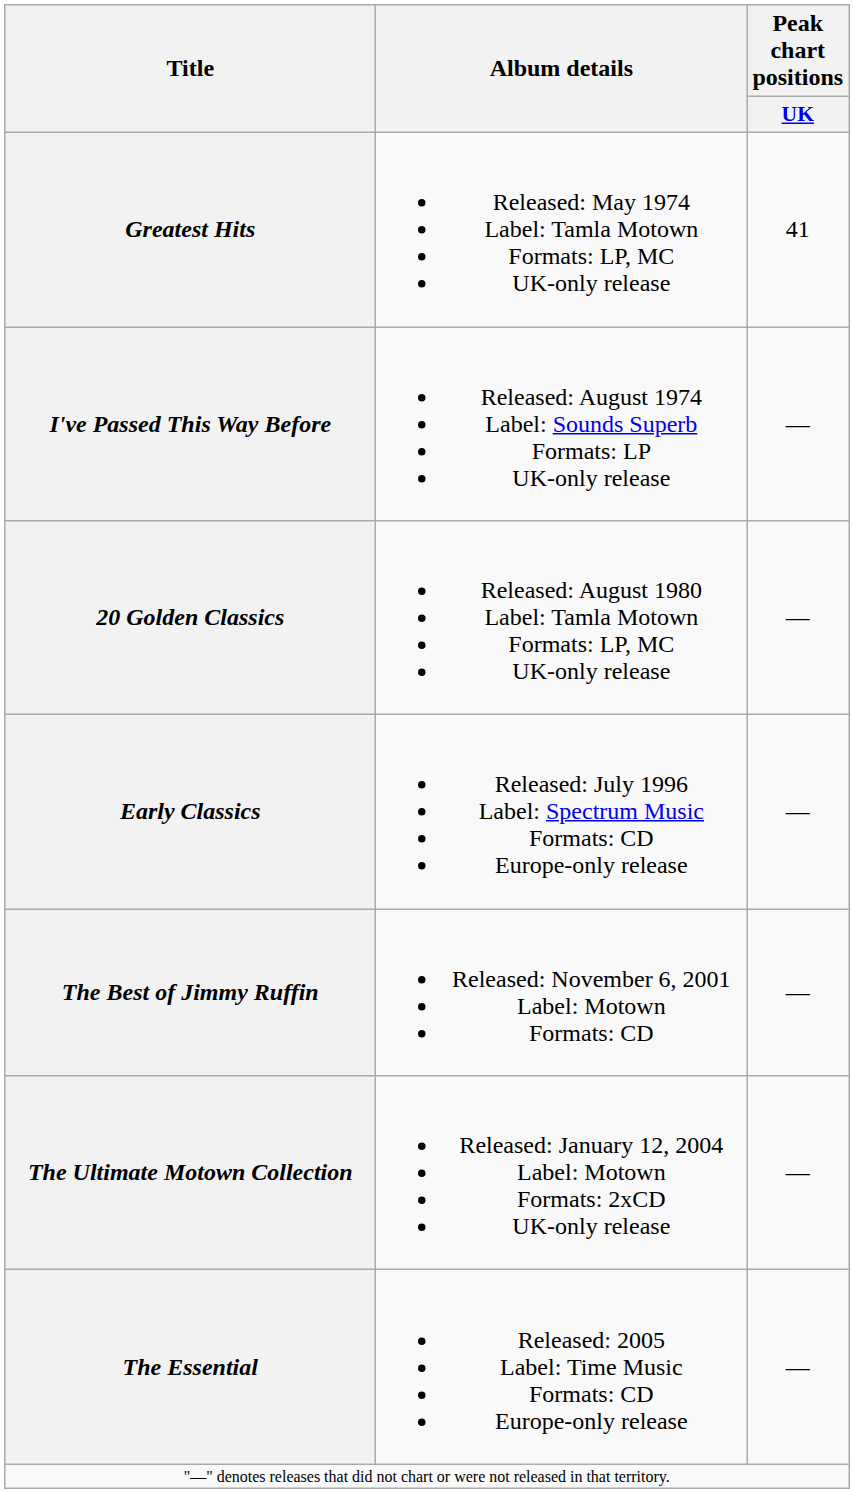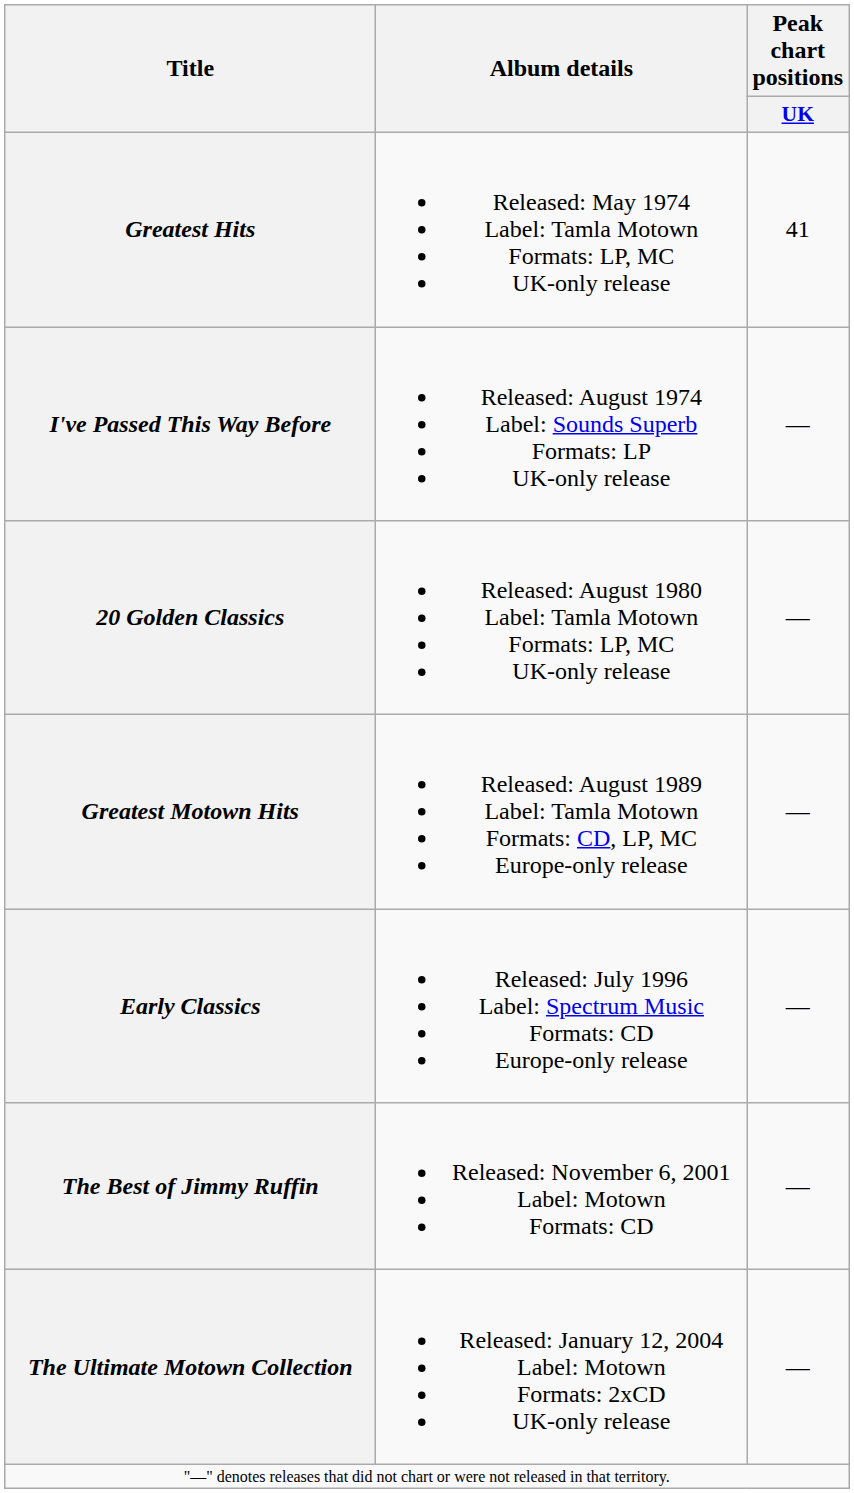+ row: Greatest Motown Hits | Released: August 1989 Label: Tamla Motown Formats: CD, LP, MC Europe-only release | —
- row: The Essential | Released: 2005 Label: Time Music Formats: CD Europe-only release | —
